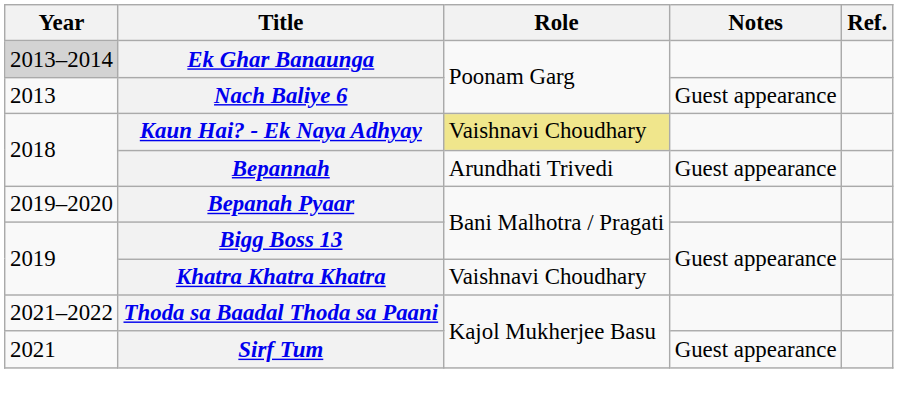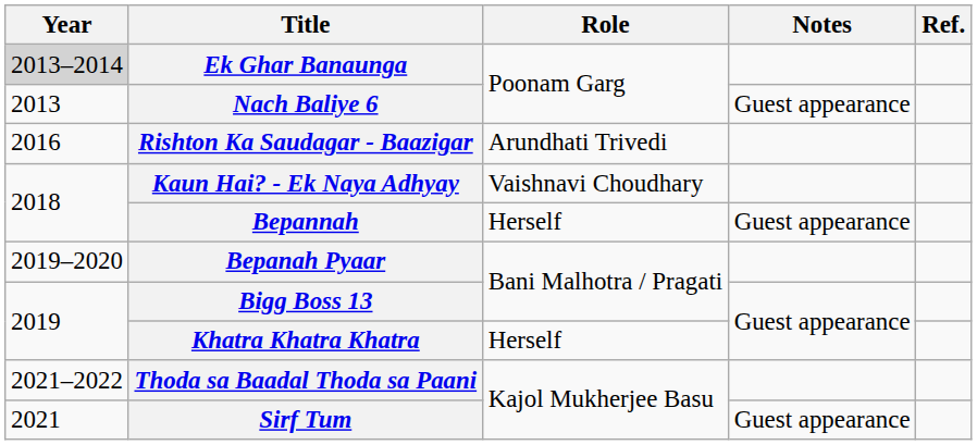+ row: 2016 | Rishton Ka Saudagar - Baazigar | Arundhati Trivedi
Kaun Hai? - Ek Naya Adhyay | Role: khaki background -> no background
Bepannah | Role: Arundhati Trivedi -> Herself
Khatra Khatra Khatra | Role: Vaishnavi Choudhary -> Herself
